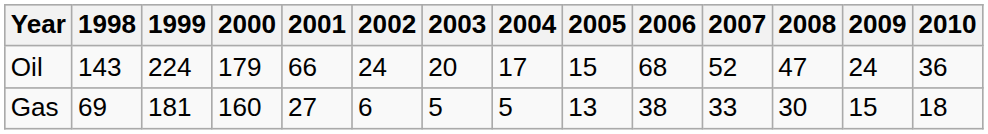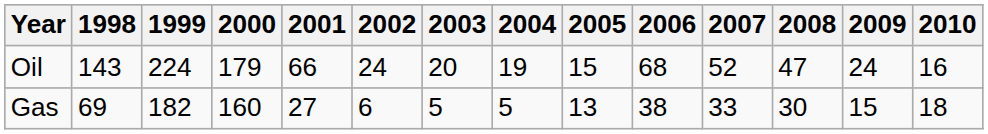Oil | 2004: 17 -> 19
Oil | 2010: 36 -> 16
Gas | 1999: 181 -> 182
